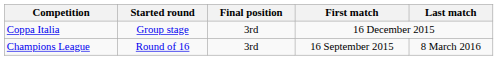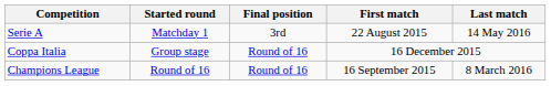+ row: Serie A | Matchday 1 | 3rd | 22 August 2015 | 14 May 2016
Coppa Italia | Final position: 3rd -> Round of 16
Champions League | Final position: 3rd -> Round of 16
